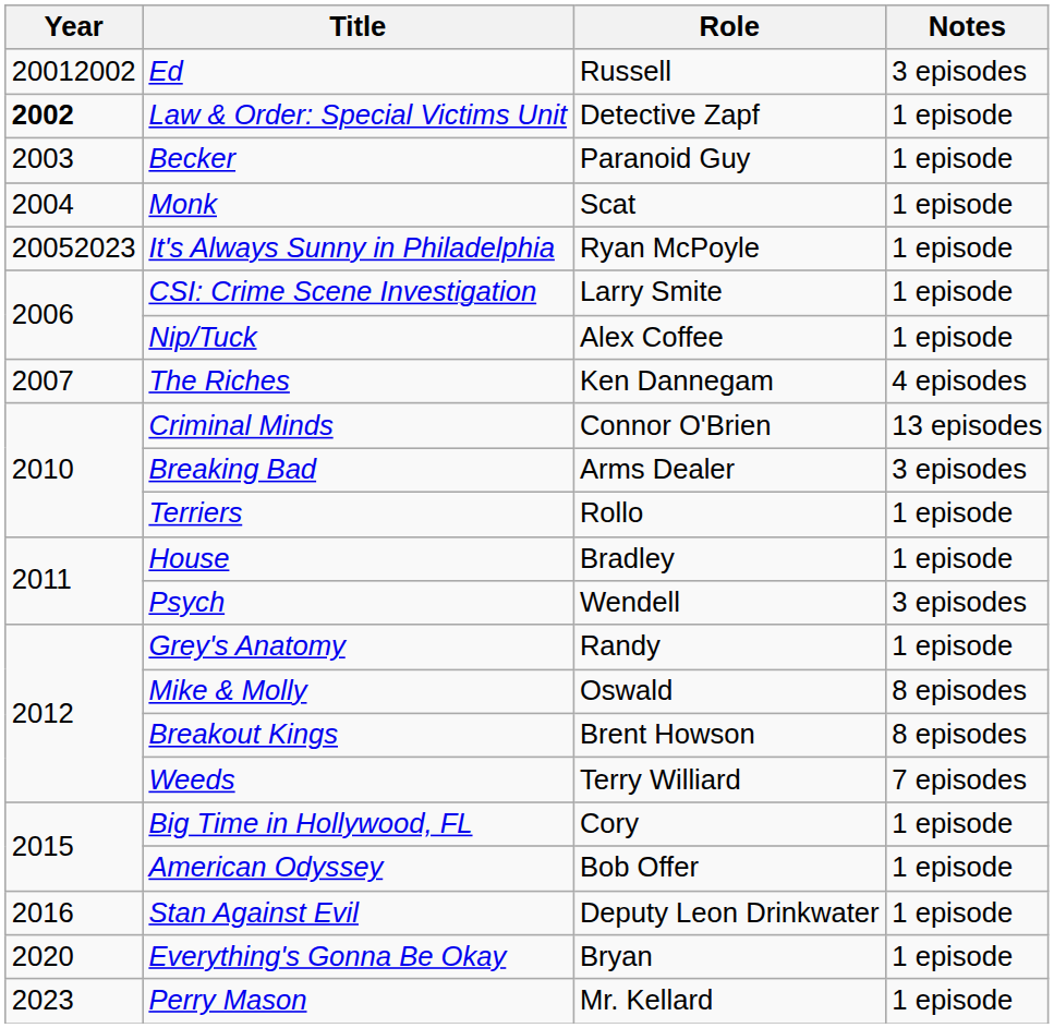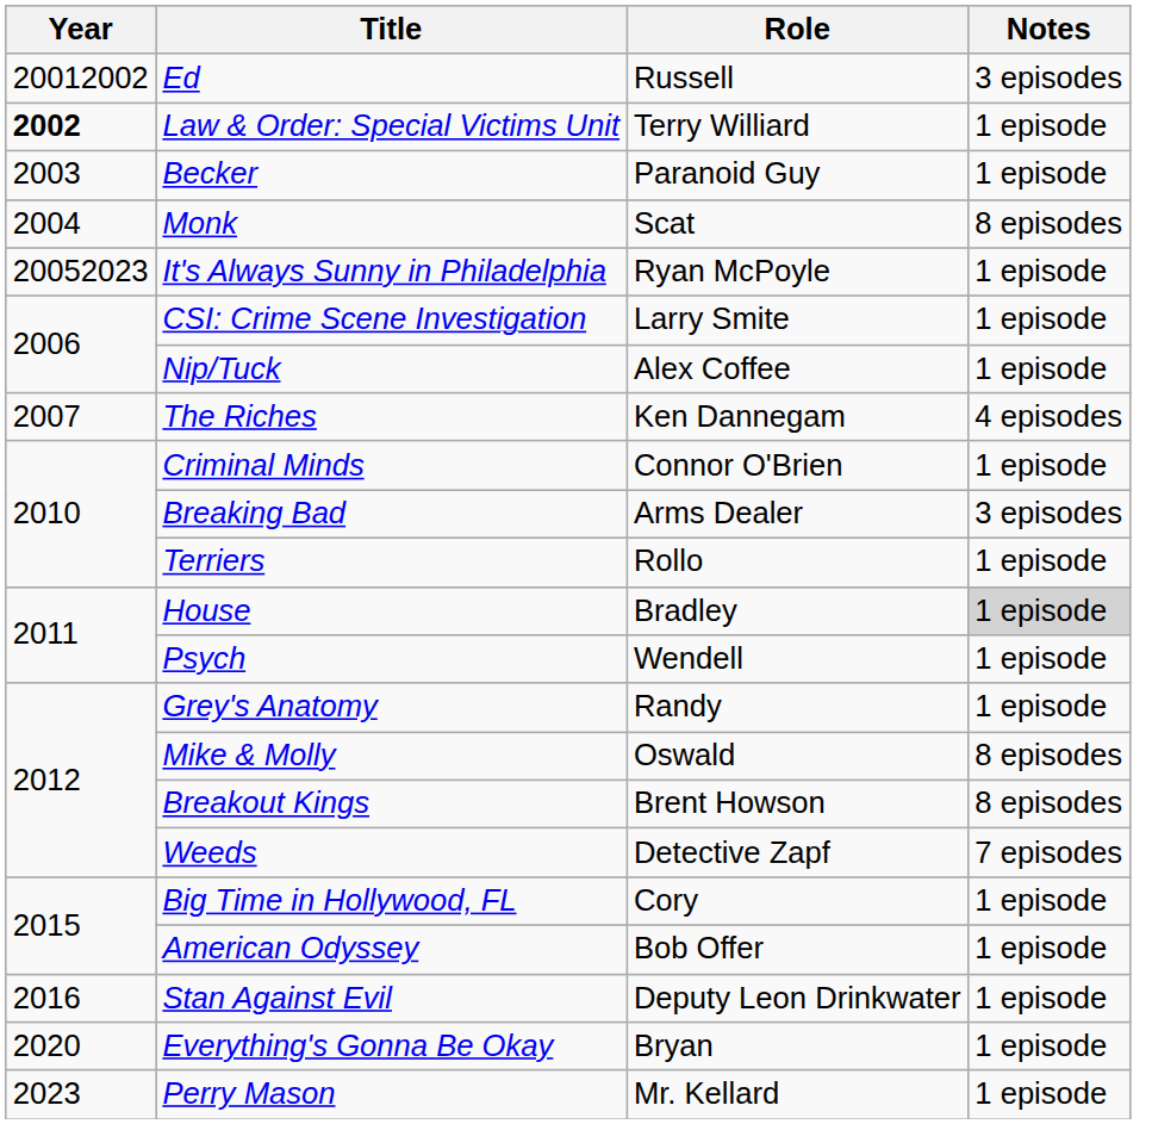Law & Order: Special Victims Unit | Role: Detective Zapf -> Terry Williard
Monk | Notes: 1 episode -> 8 episodes
Criminal Minds | Notes: 13 episodes -> 1 episode
House | Notes: no background -> lightgrey background
Psych | Notes: 3 episodes -> 1 episode
Weeds | Role: Terry Williard -> Detective Zapf
